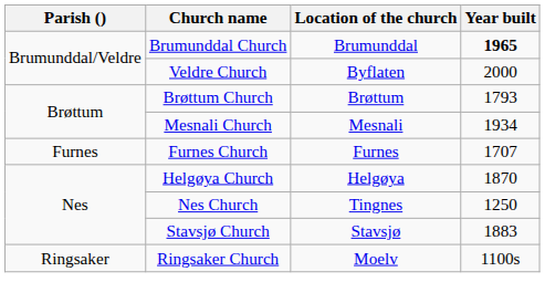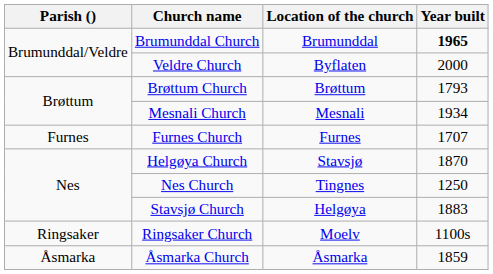Helgøya Church | Location of the church: Helgøya -> Stavsjø
Stavsjø Church | Location of the church: Stavsjø -> Helgøya
+ row: Åsmarka | Åsmarka Church | Åsmarka | 1859
